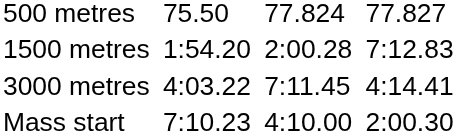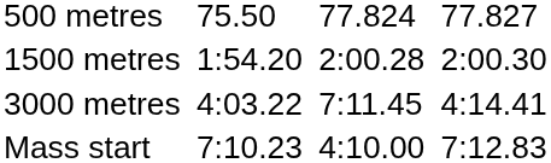1500 metres | column 7: 7:12.83 -> 2:00.30
Mass start | column 7: 2:00.30 -> 7:12.83
